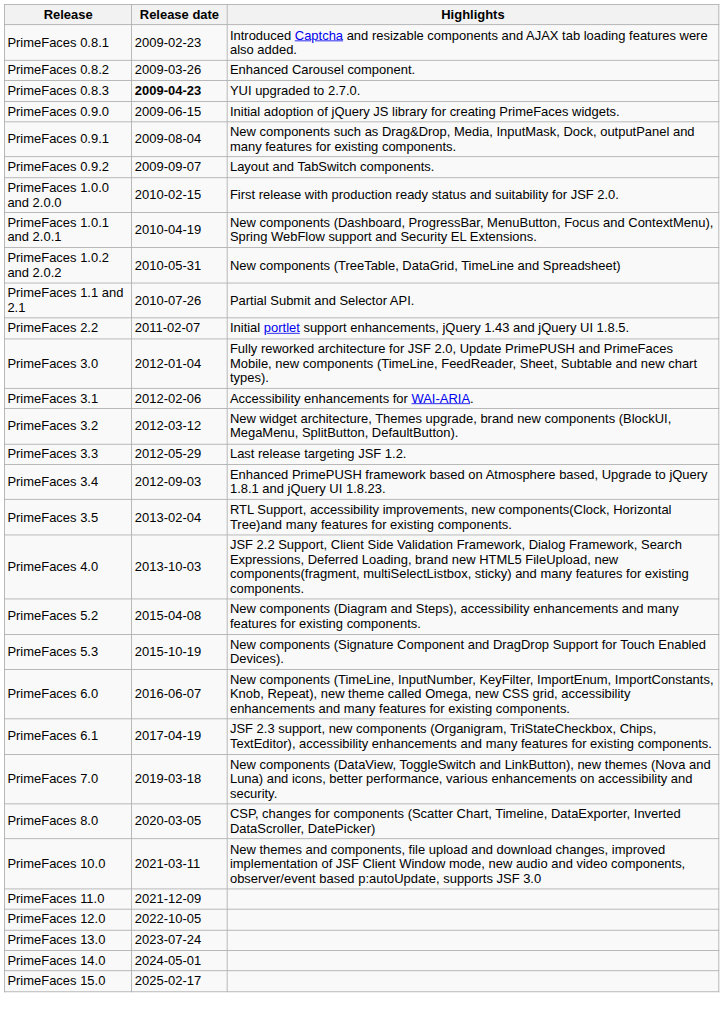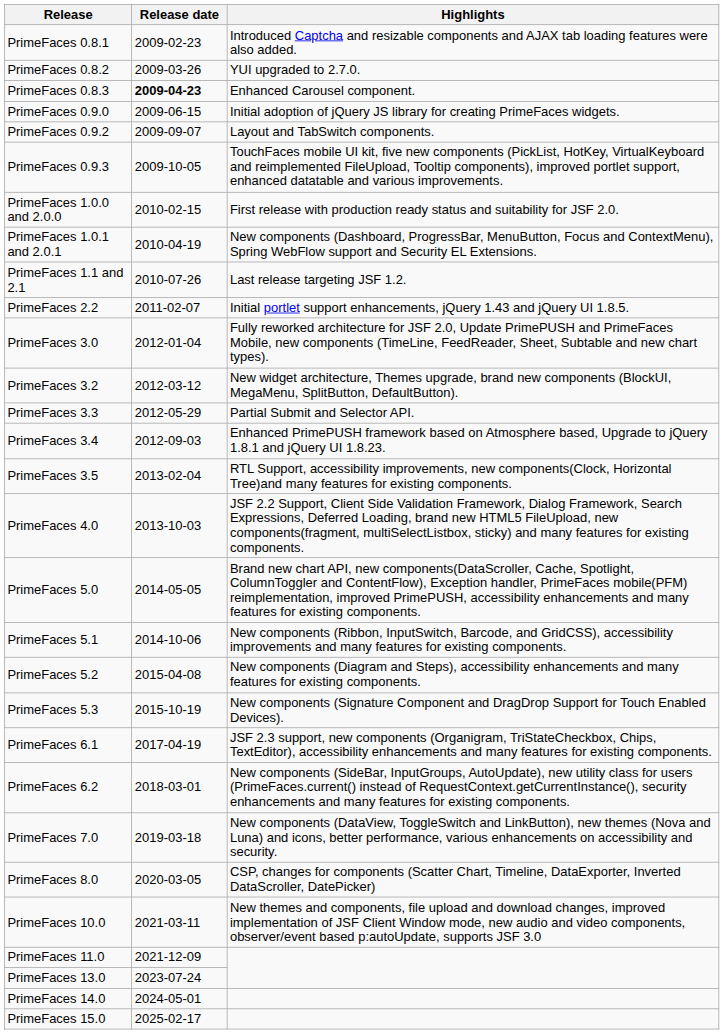PrimeFaces 0.8.2 | Highlights: Enhanced Carousel component. -> YUI upgraded to 2.7.0.
PrimeFaces 0.8.3 | Highlights: YUI upgraded to 2.7.0. -> Enhanced Carousel component.
- row: PrimeFaces 0.9.1 | 2009-08-04 | New components such as Drag&Drop, Media, InputMask, Dock, outputPanel and many features for existing components.
+ row: PrimeFaces 0.9.3 | 2009-10-05 | TouchFaces mobile UI kit, five new components (PickList, HotKey, VirtualKeyboard and reimplemented FileUpload, Tooltip components), improved portlet support, enhanced datatable and various improvements.
- row: PrimeFaces 1.0.2 and 2.0.2 | 2010-05-31 | New components (TreeTable, DataGrid, TimeLine and Spreadsheet)
PrimeFaces 1.1 and 2.1 | Highlights: Partial Submit and Selector API. -> Last release targeting JSF 1.2.
- row: PrimeFaces 3.1 | 2012-02-06 | Accessibility enhancements for WAI-ARIA.
PrimeFaces 3.3 | Highlights: Last release targeting JSF 1.2. -> Partial Submit and Selector API.
+ row: PrimeFaces 5.0 | 2014-05-05 | Brand new chart API, new components(DataScroller, Cache, Spotlight, ColumnToggler and ContentFlow), Exception handler, PrimeFaces mobile(PFM) reimplementation, improved PrimePUSH, accessibility enhancements and many features for existing components.
+ row: PrimeFaces 5.1 | 2014-10-06 | New components (Ribbon, InputSwitch, Barcode, and GridCSS), accessibility improvements and many features for existing components.
- row: PrimeFaces 6.0 | 2016-06-07 | New components (TimeLine, InputNumber, KeyFilter, ImportEnum, ImportConstants, Knob, Repeat), new theme called Omega, new CSS grid, accessibility enhancements and many features for existing components.
+ row: PrimeFaces 6.2 | 2018-03-01 | New components (SideBar, InputGroups, AutoUpdate), new utility class for users (PrimeFaces.current() instead of RequestContext.getCurrentInstance(), security enhancements and many features for existing components.
- row: PrimeFaces 12.0 | 2022-10-05
